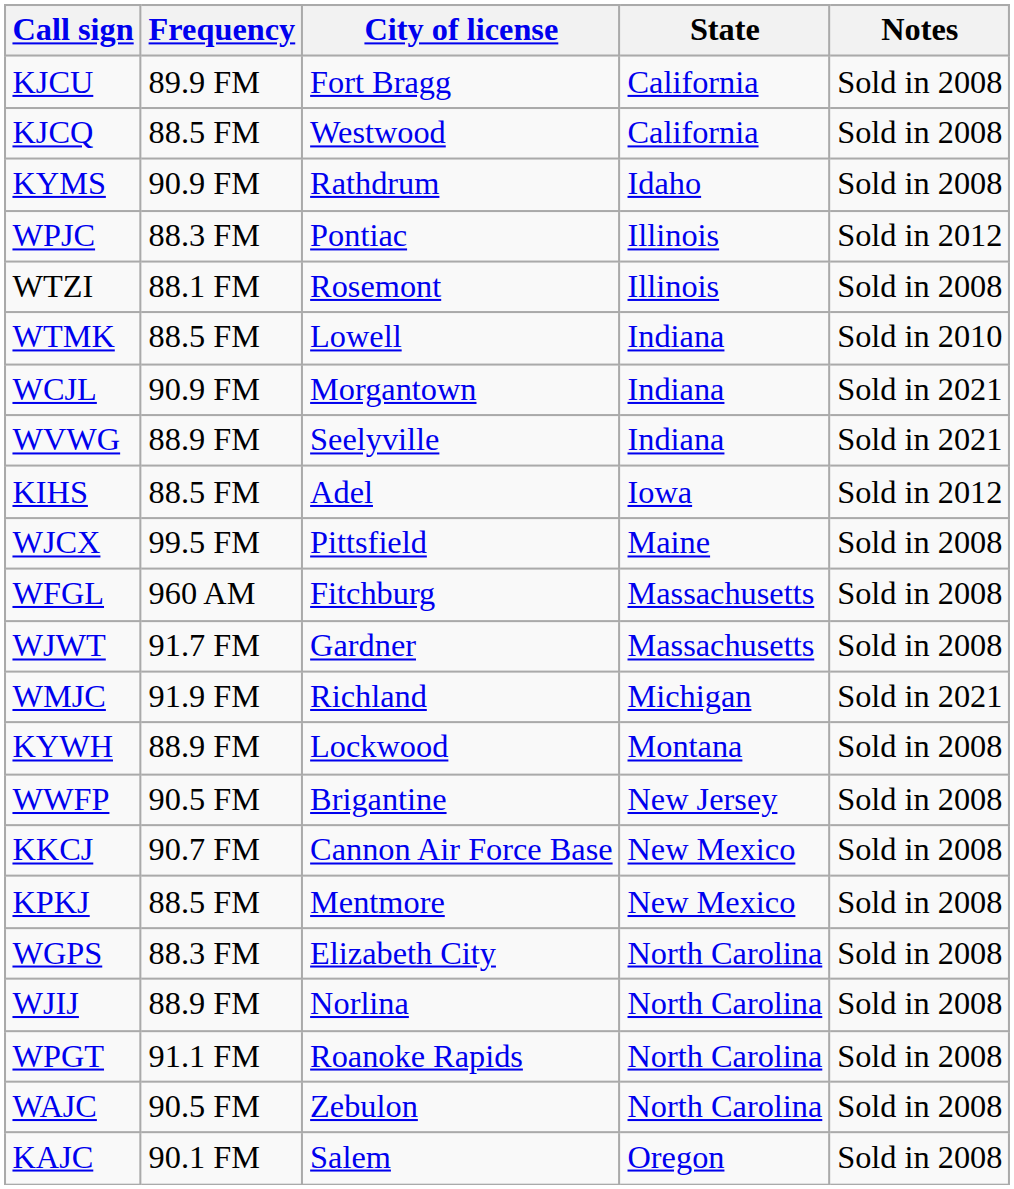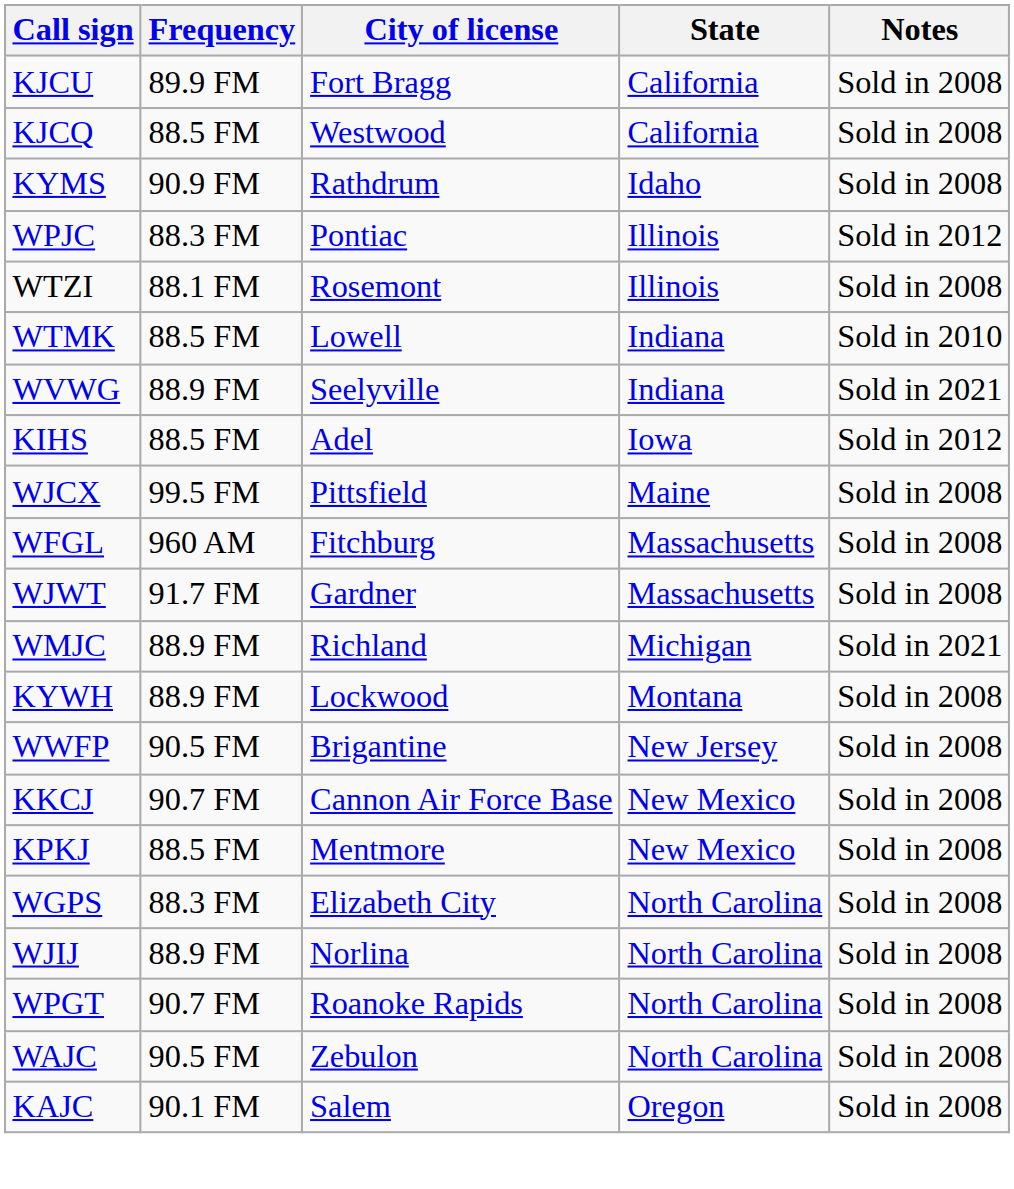- row: WCJL | 90.9 FM | Morgantown | Indiana | Sold in 2021
WMJC | Frequency: 91.9 FM -> 88.9 FM
WPGT | Frequency: 91.1 FM -> 90.7 FM
